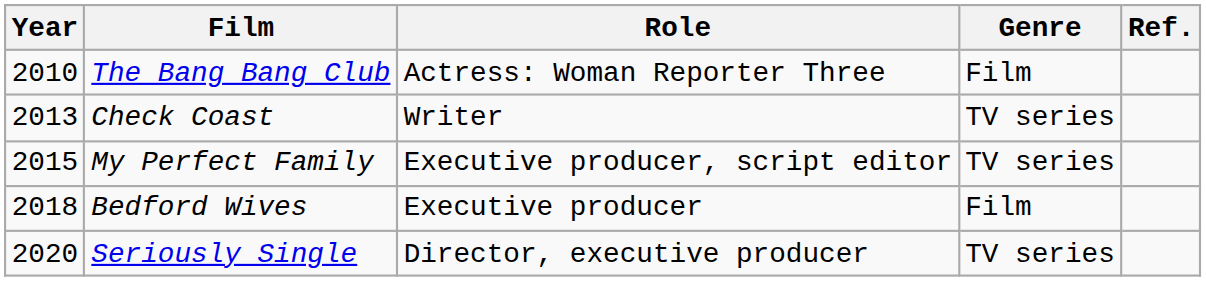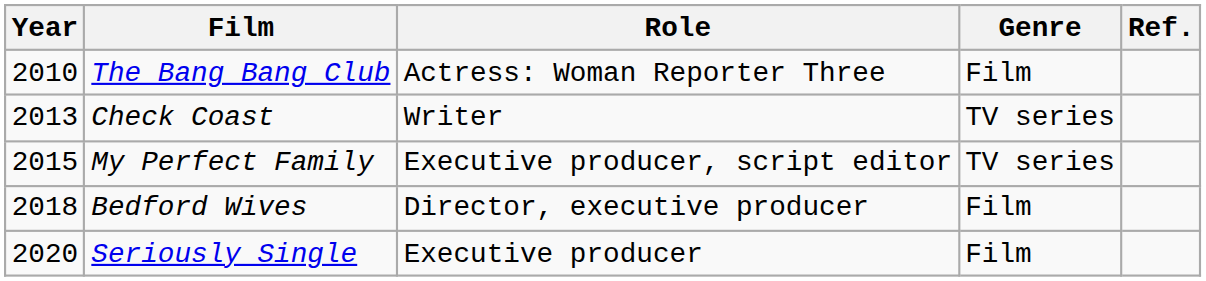Bedford Wives | Role: Executive producer -> Director, executive producer
Seriously Single | Role: Director, executive producer -> Executive producer
Seriously Single | Genre: TV series -> Film
